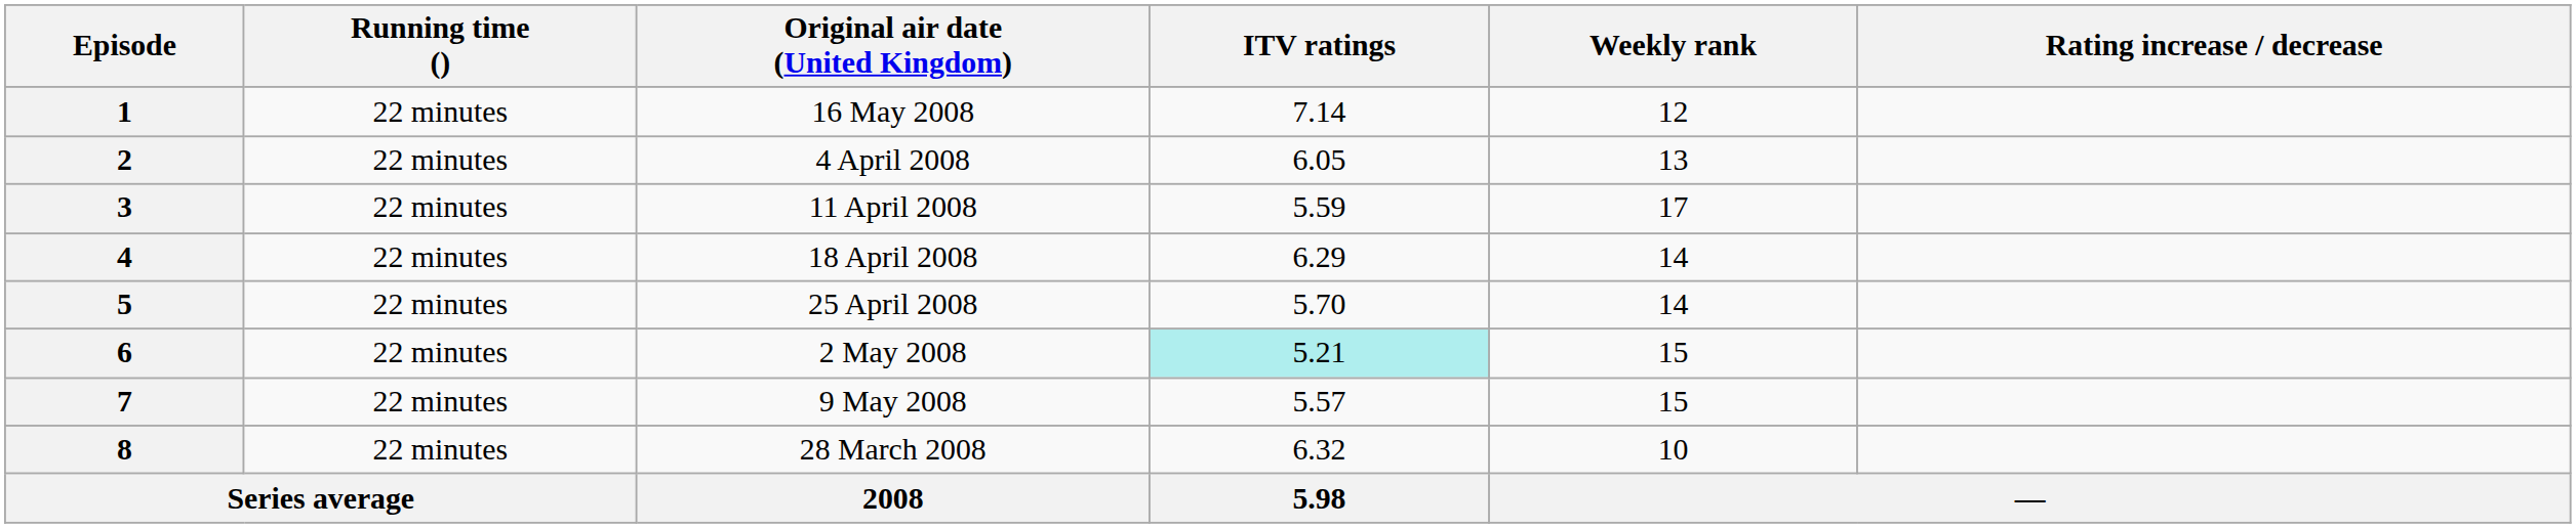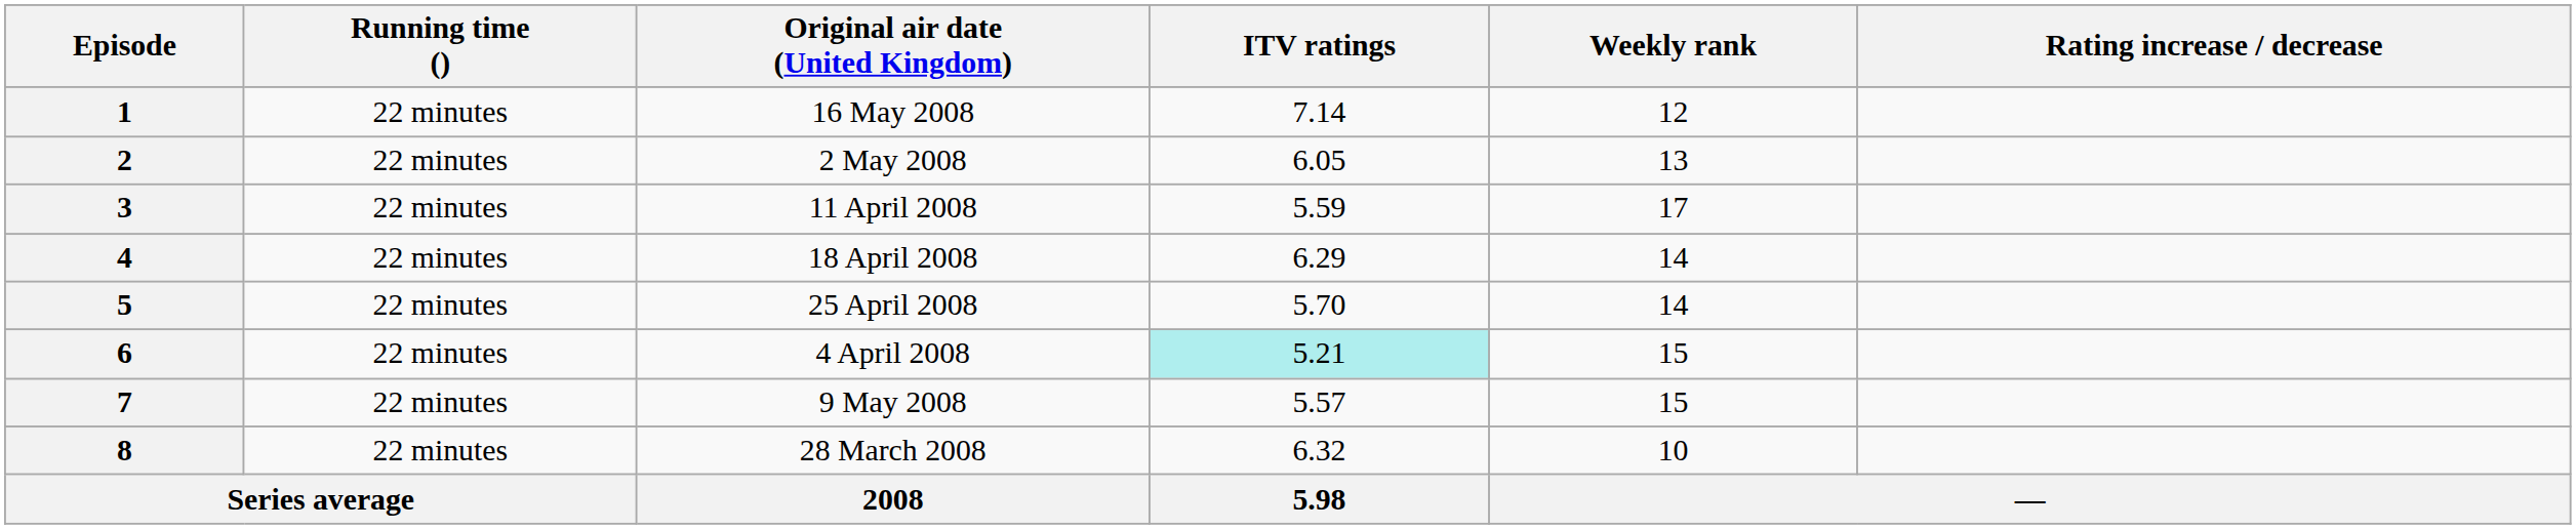2 | Original air date (United Kingdom): 4 April 2008 -> 2 May 2008
6 | Original air date (United Kingdom): 2 May 2008 -> 4 April 2008
